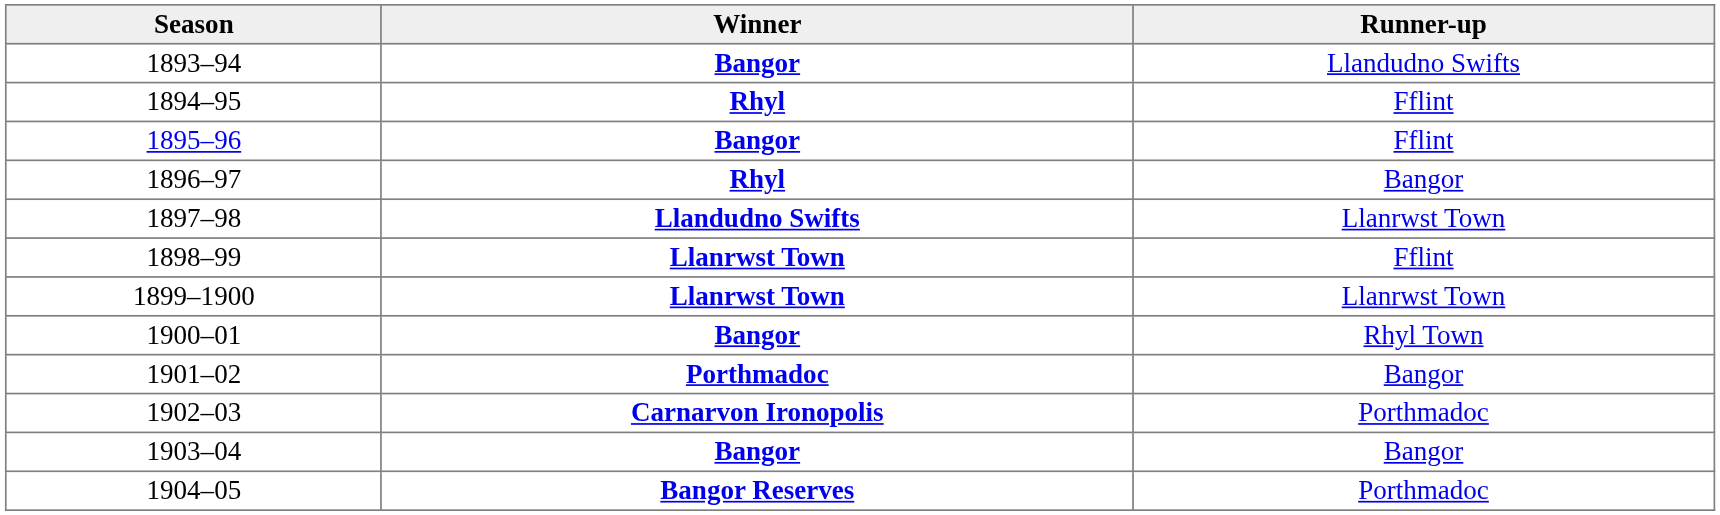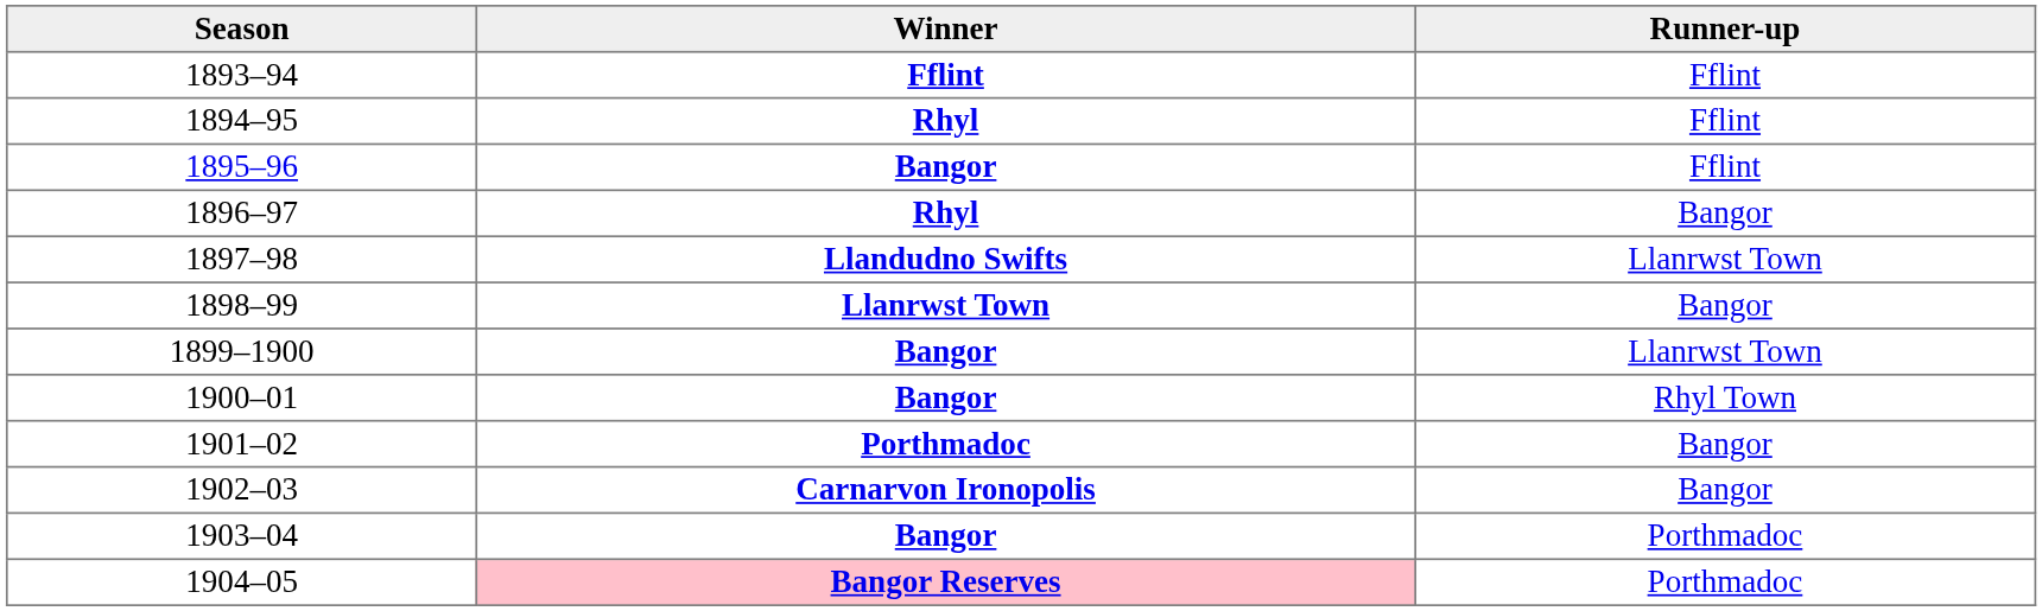1893–94 | Winner: Bangor -> Fflint
1893–94 | Runner-up: Llandudno Swifts -> Fflint
1898–99 | Runner-up: Fflint -> Bangor
1899–1900 | Winner: Llanrwst Town -> Bangor
1902–03 | Runner-up: Porthmadoc -> Bangor
1903–04 | Runner-up: Bangor -> Porthmadoc
1904–05 | Winner: no background -> pink background
